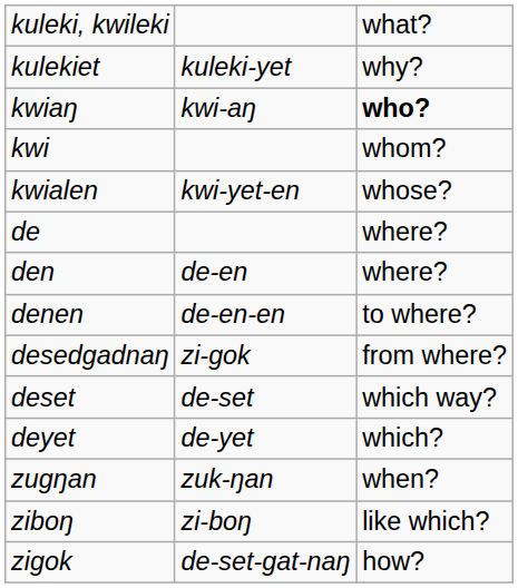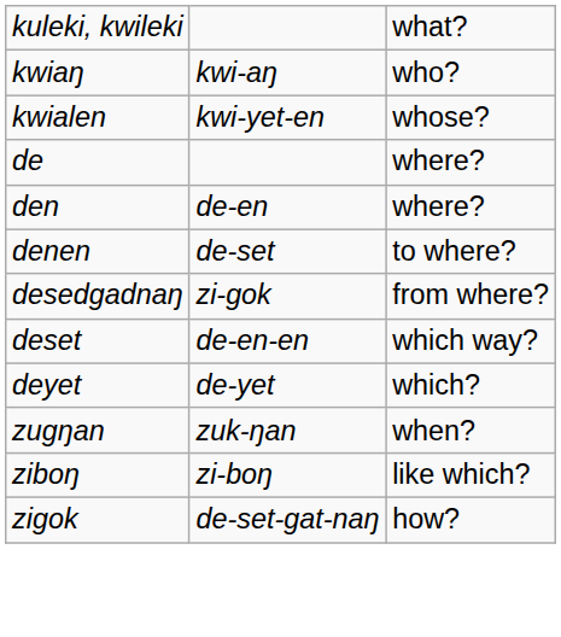- row: kulekiet | kuleki-yet | why?
kwiaŋ | column 3: bold -> normal
- row: kwi | whom?
denen | column 2: de-en-en -> de-set
deset | column 2: de-set -> de-en-en
